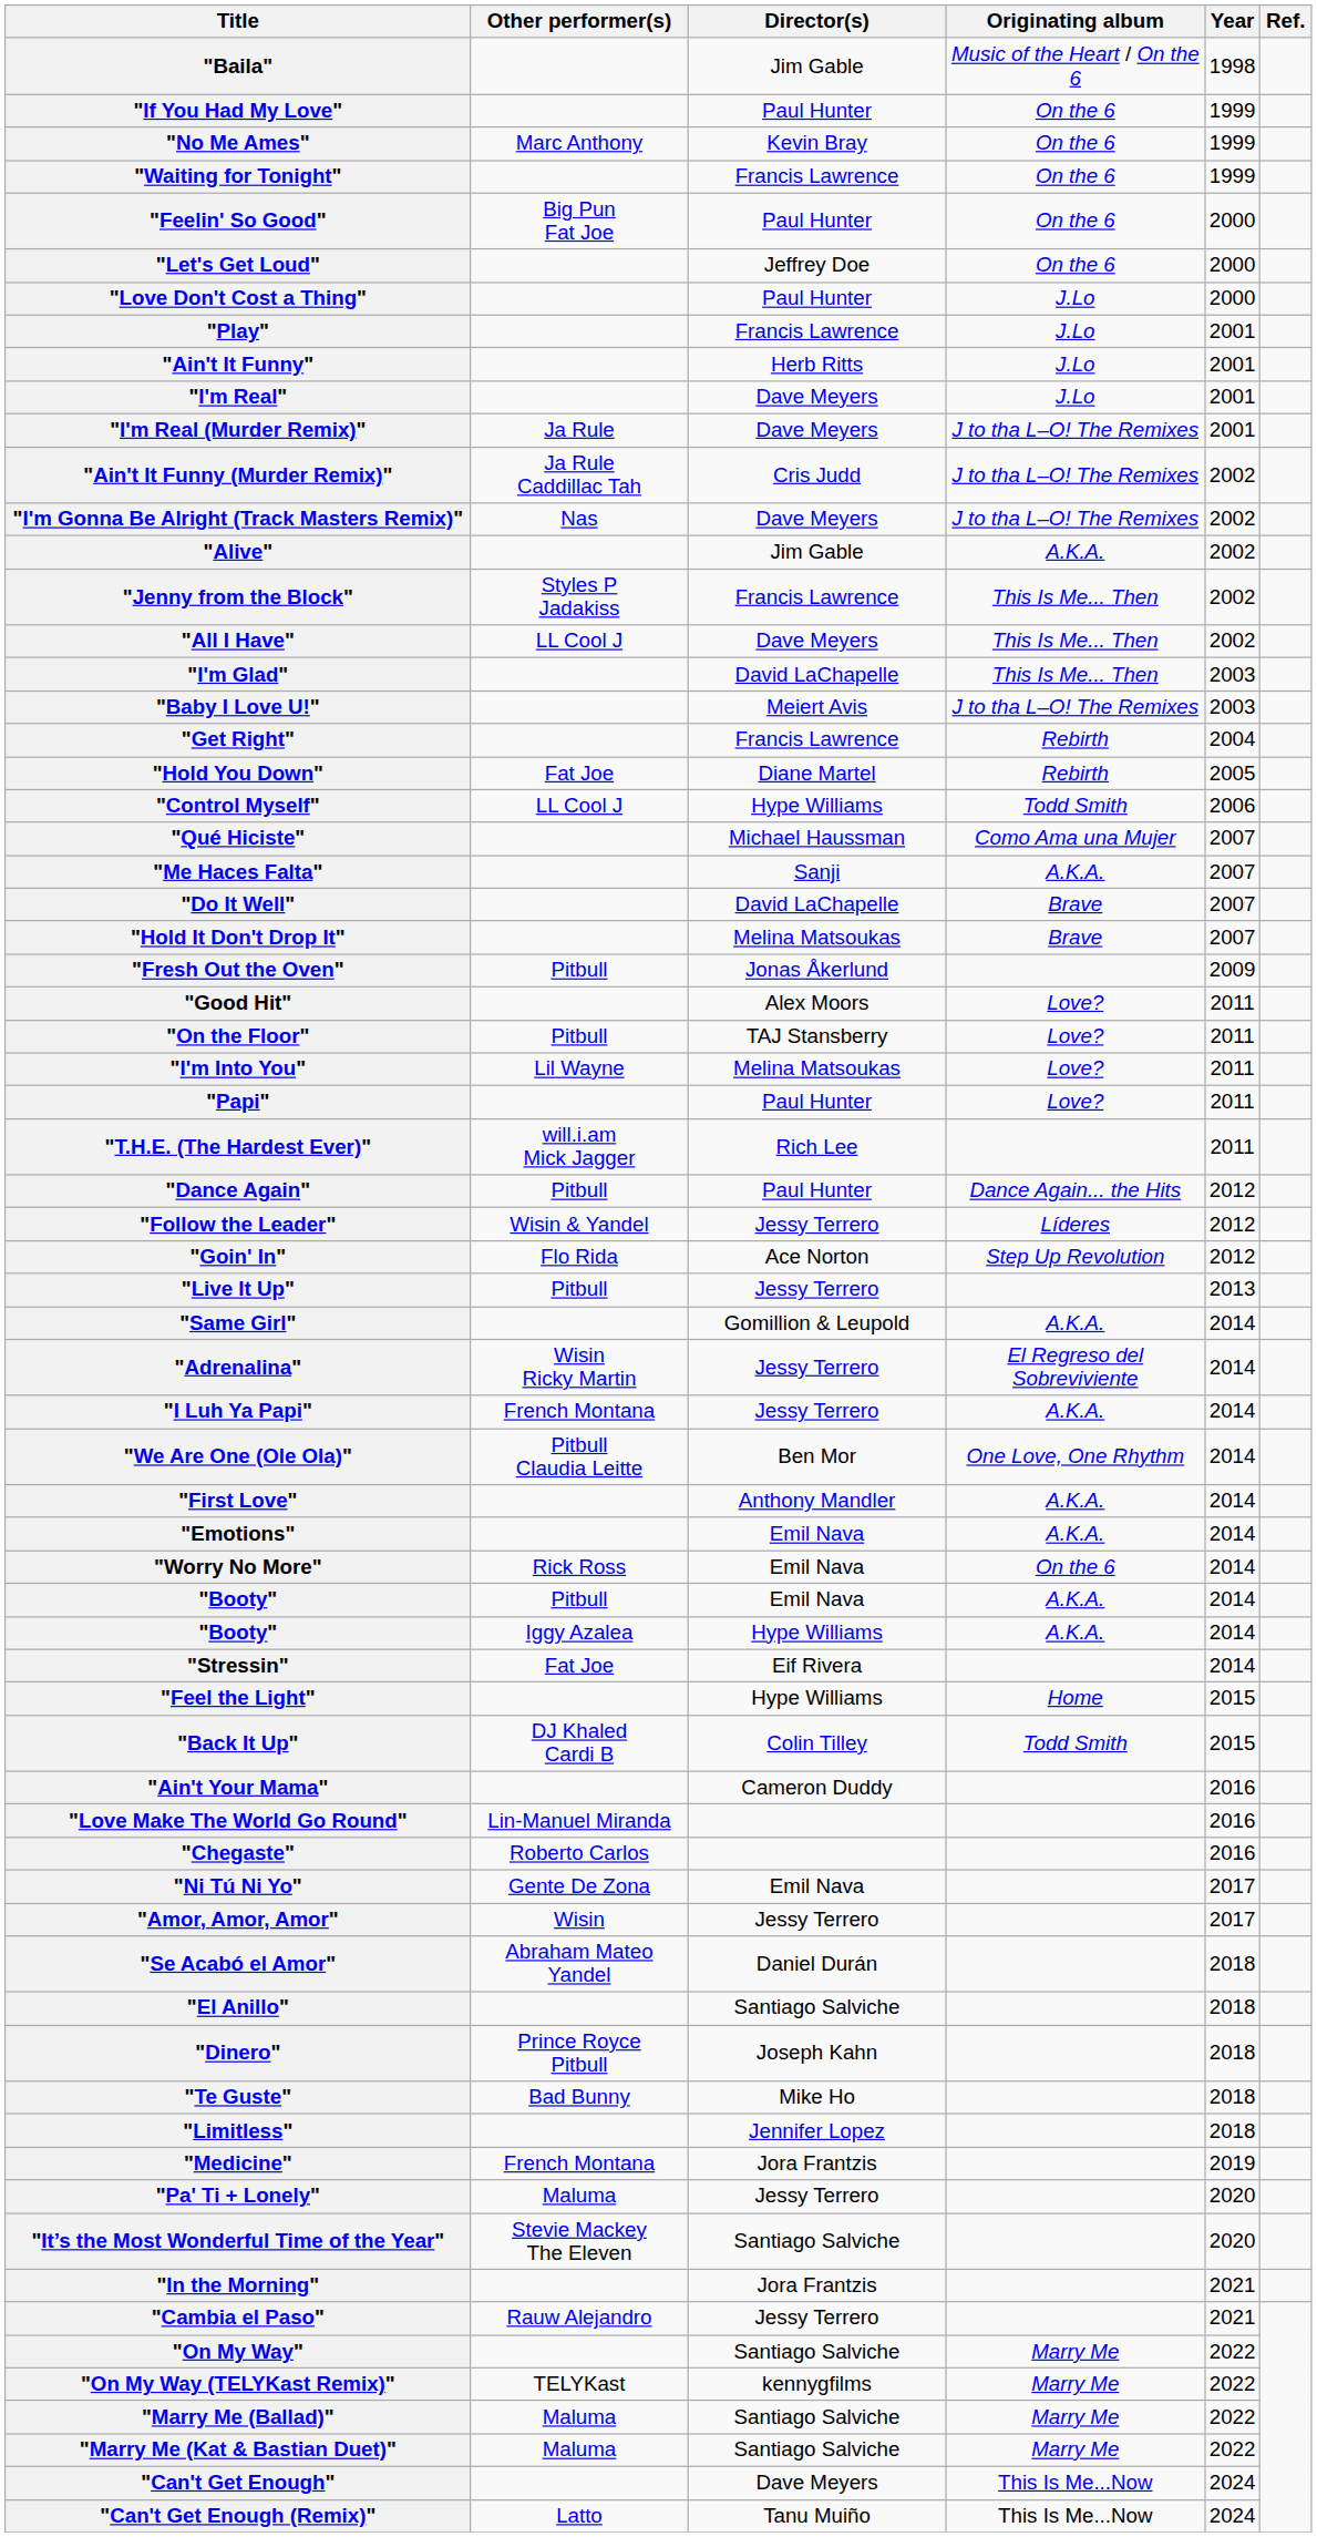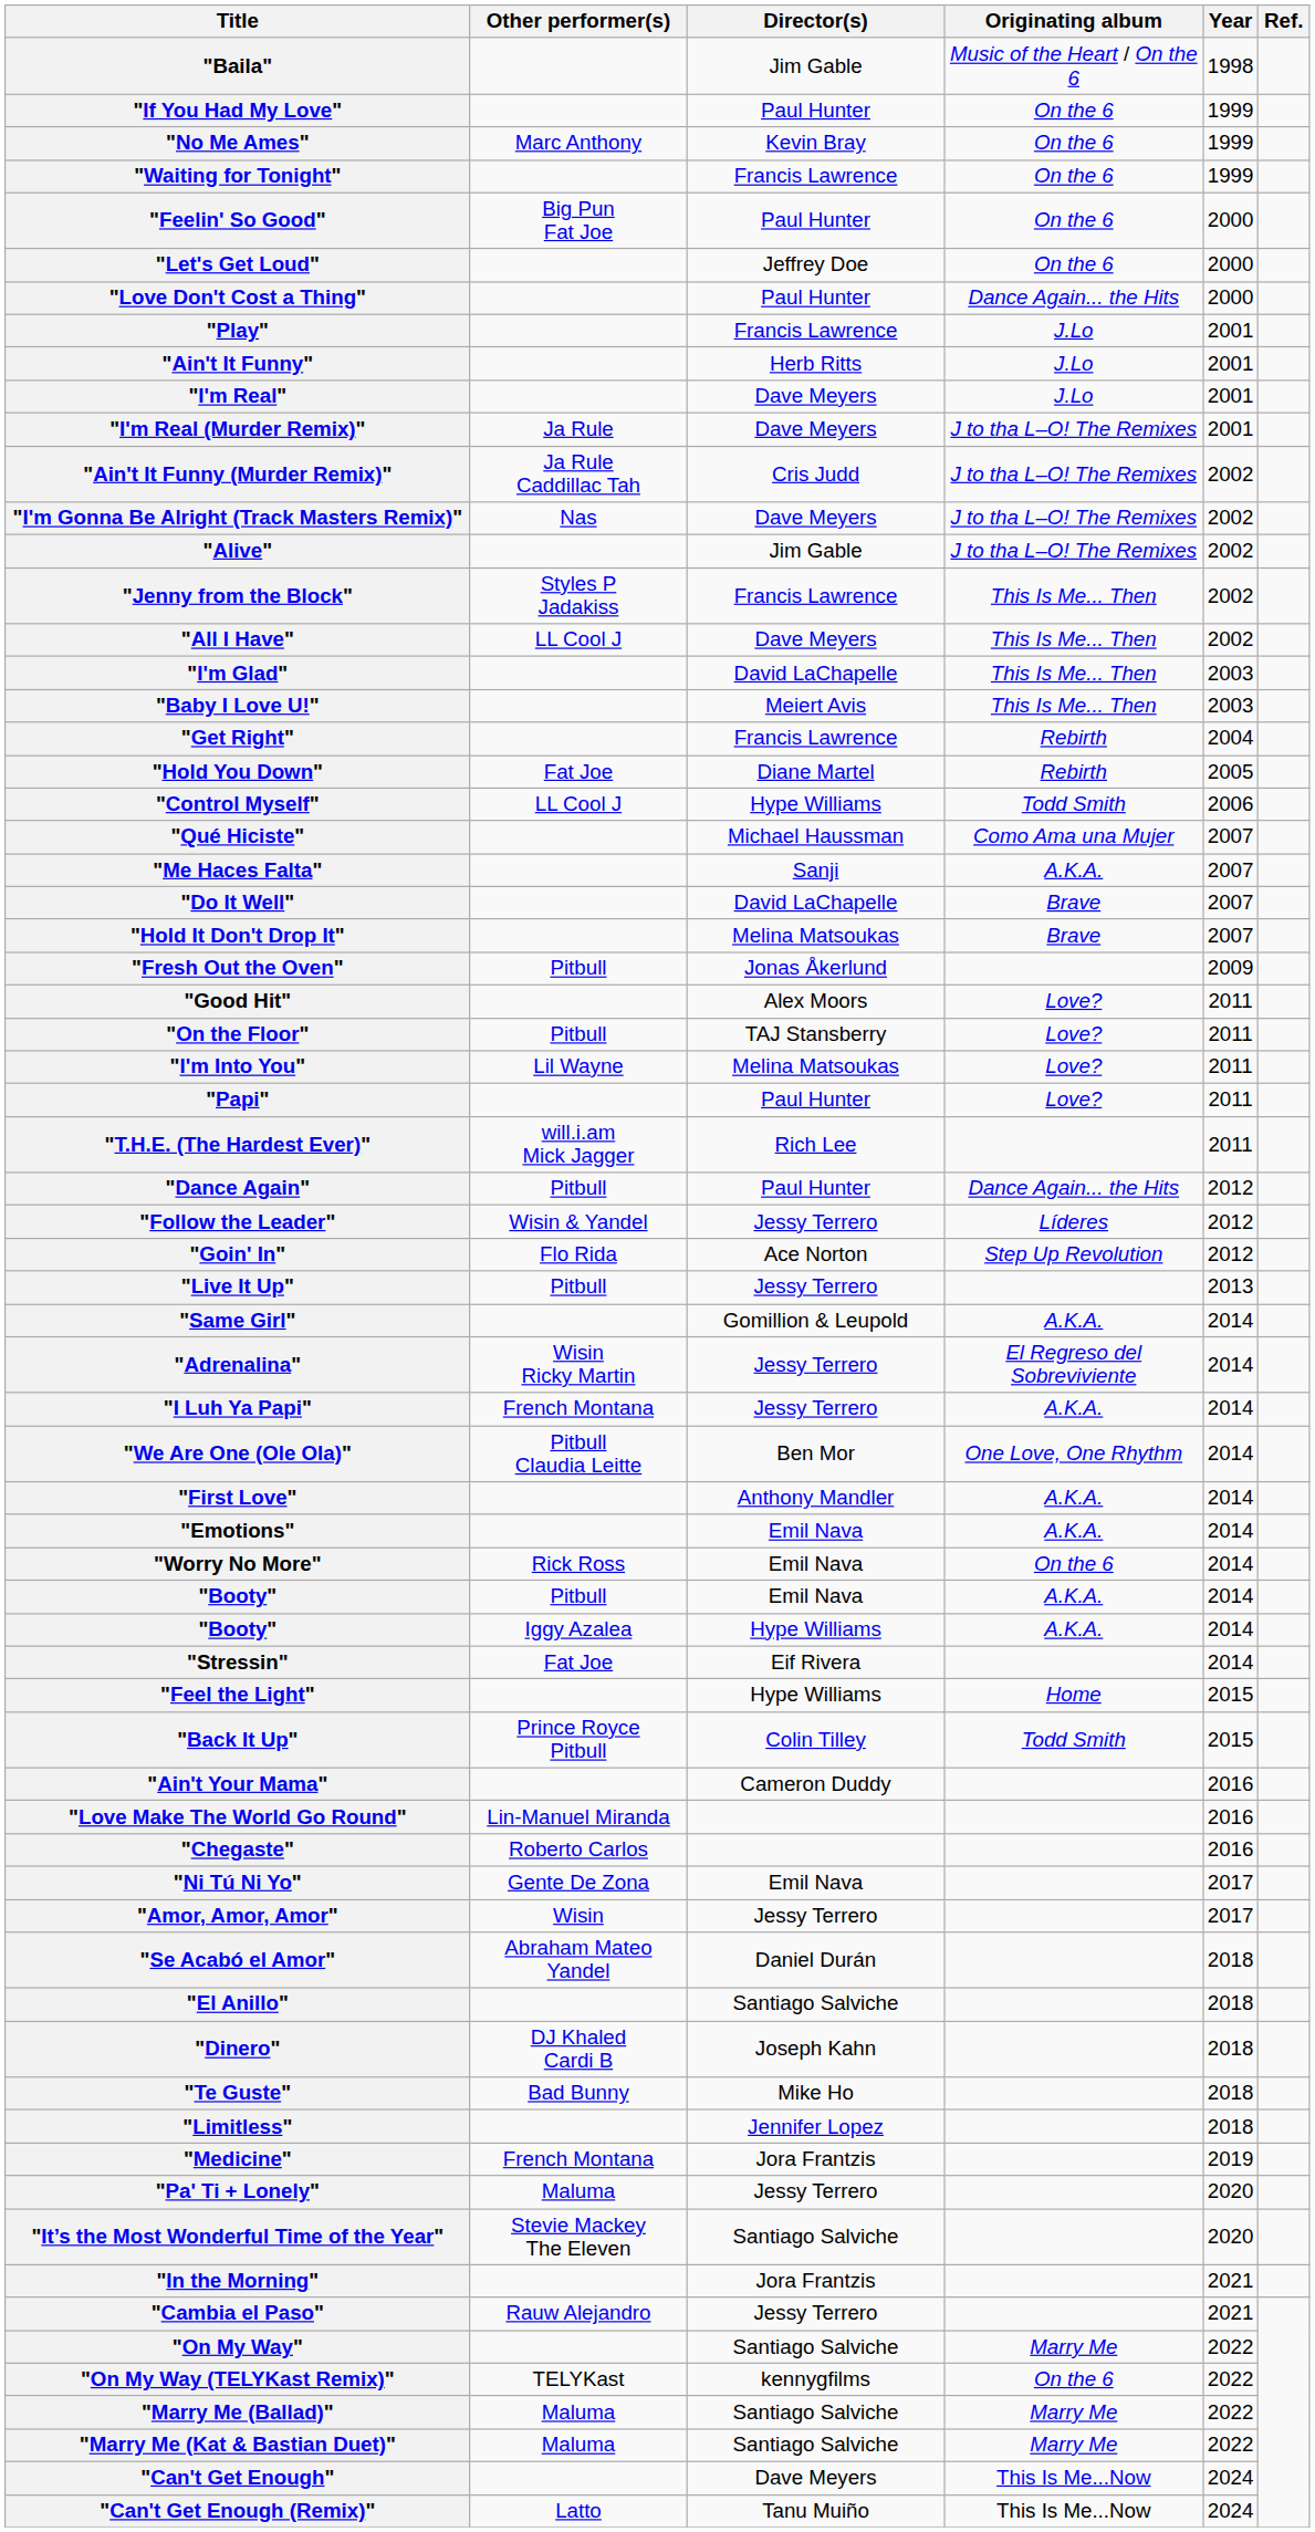"Love Don't Cost a Thing" | Originating album: J.Lo -> Dance Again... the Hits
"Alive" | Originating album: A.K.A. -> J to tha L–O! The Remixes
"Baby I Love U!" | Originating album: J to tha L–O! The Remixes -> This Is Me... Then
"Back It Up" | Other performer(s): DJ Khaled Cardi B -> Prince Royce Pitbull
"Dinero" | Other performer(s): Prince Royce Pitbull -> DJ Khaled Cardi B
"On My Way (TELYKast Remix)" | Originating album: Marry Me -> On the 6
